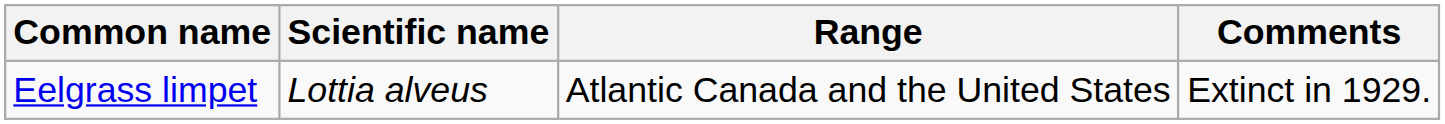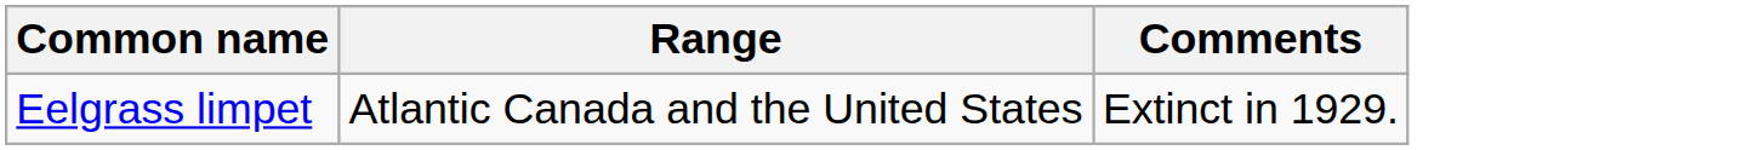- column: Scientific name | Lottia alveus
